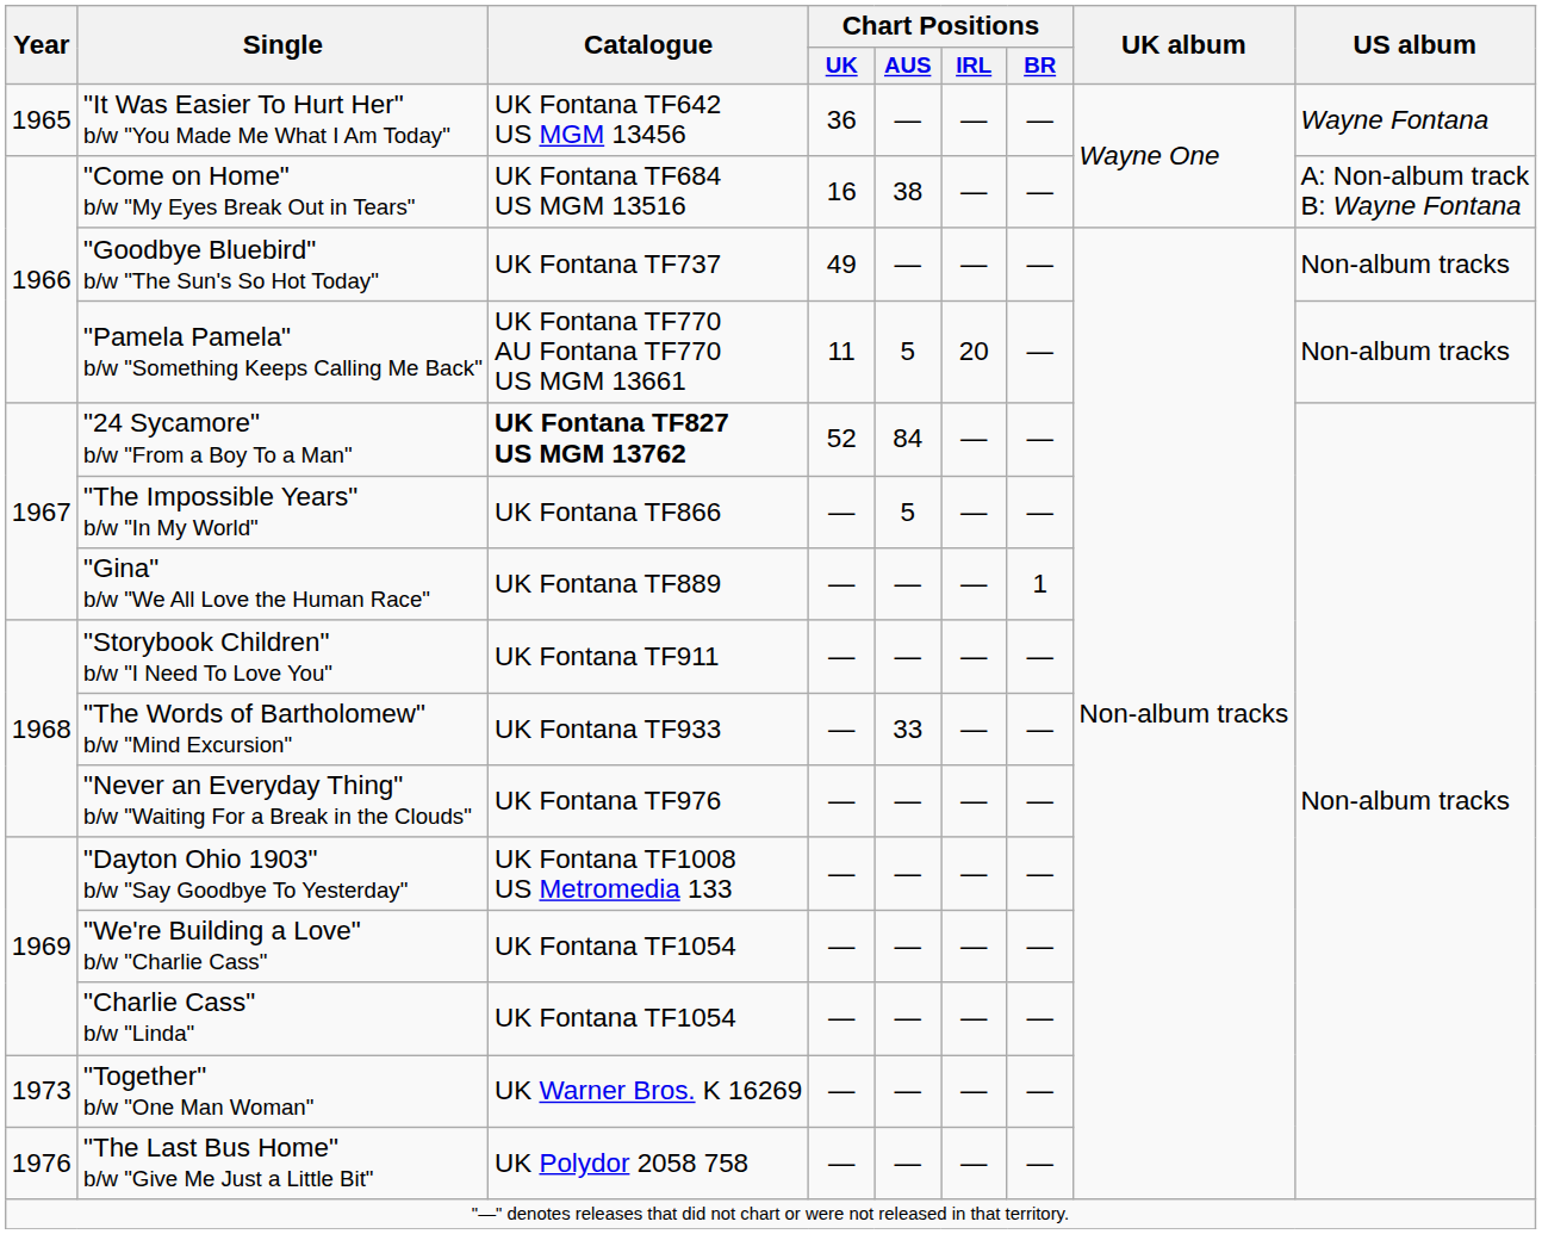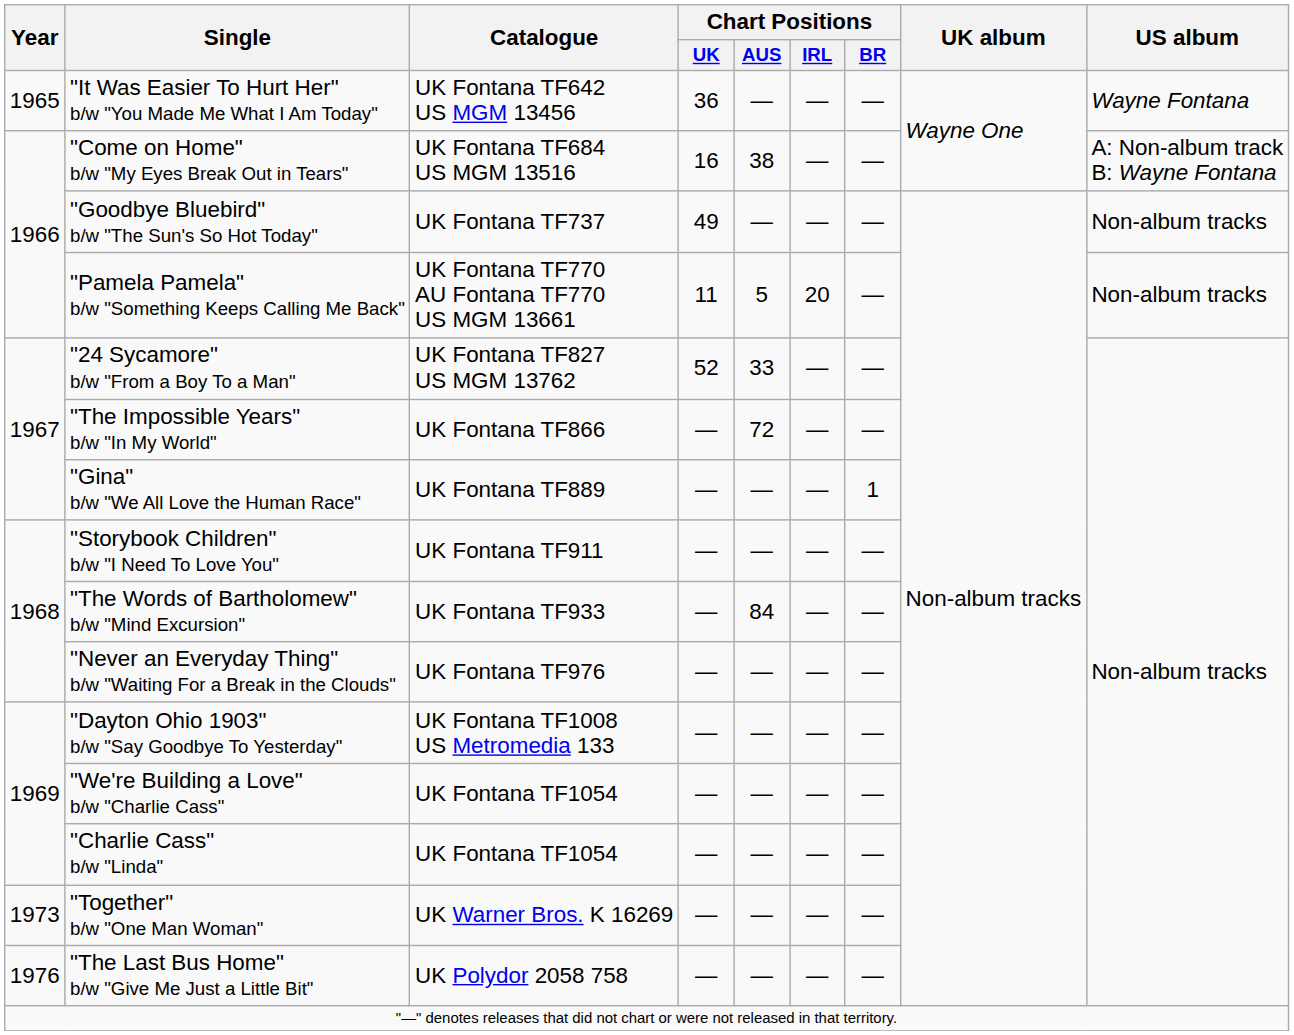"24 Sycamore" b/w "From a Boy To a Man" | Catalogue: bold -> normal
"24 Sycamore" b/w "From a Boy To a Man" | Chart Positions / AUS: 84 -> 33
"The Impossible Years" b/w "In My World" | Chart Positions / AUS: 5 -> 72
"The Words of Bartholomew" b/w "Mind Excursion" | Chart Positions / AUS: 33 -> 84
